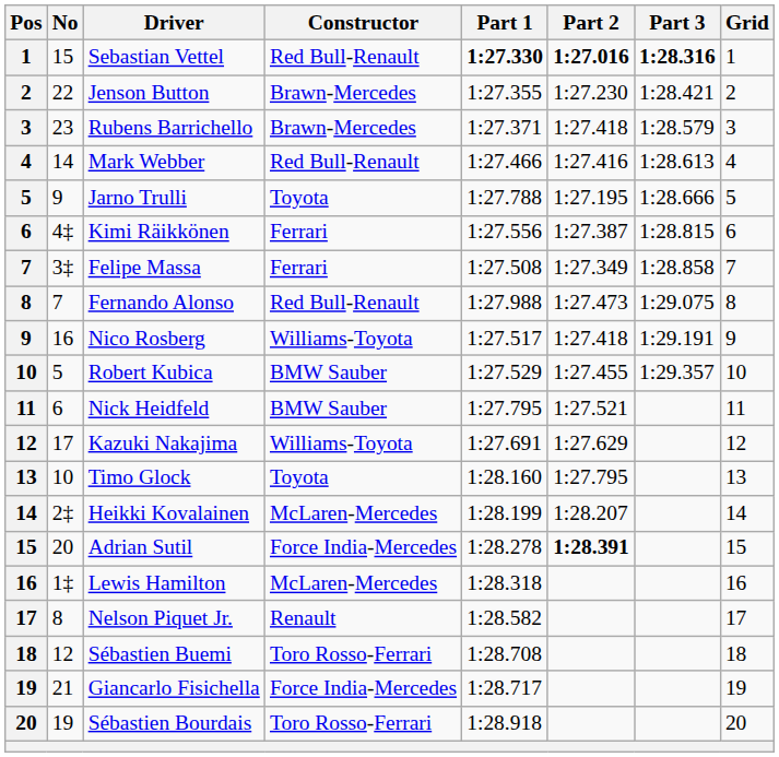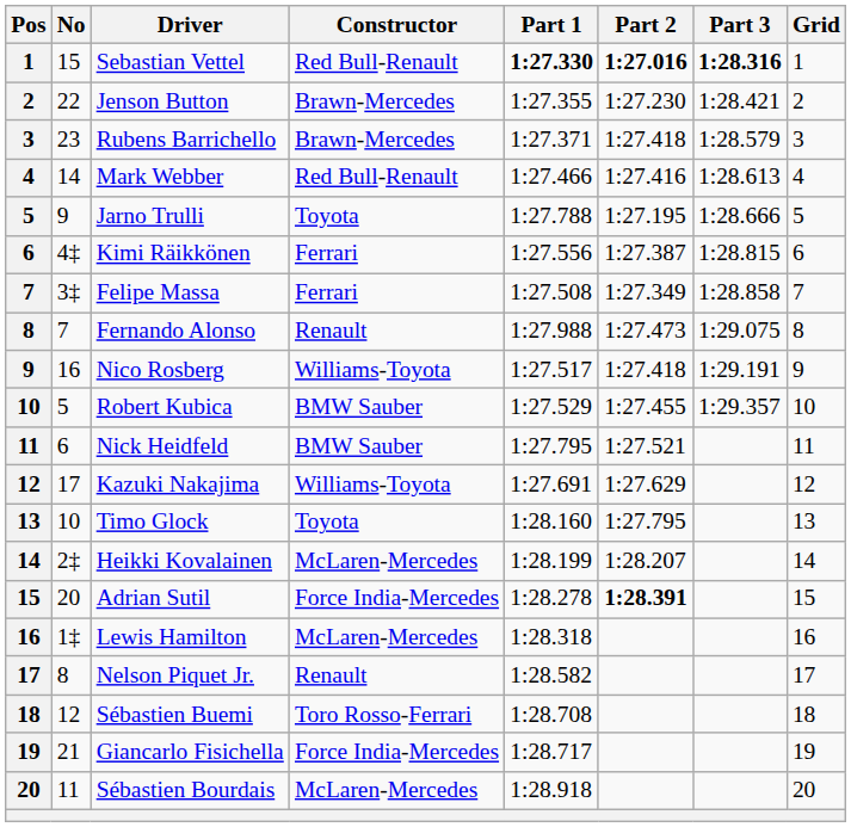Fernando Alonso | Constructor: Red Bull-Renault -> Renault
Sébastien Bourdais | No: 19 -> 11
Sébastien Bourdais | Constructor: Toro Rosso-Ferrari -> McLaren-Mercedes
